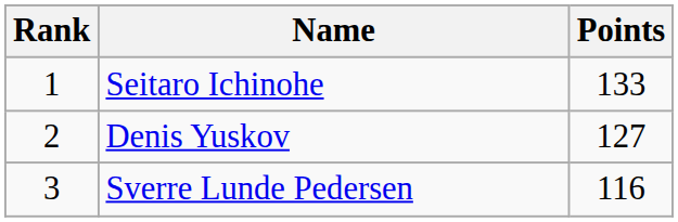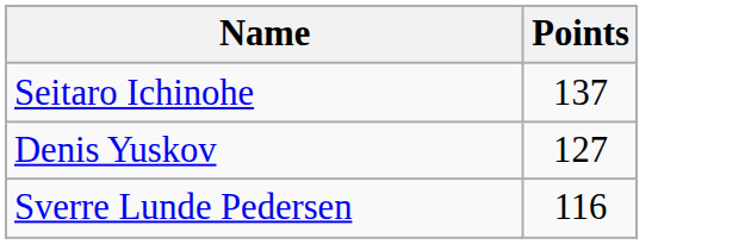- column: Rank | 1 | 2 | 3
Seitaro Ichinohe | Points: 133 -> 137
